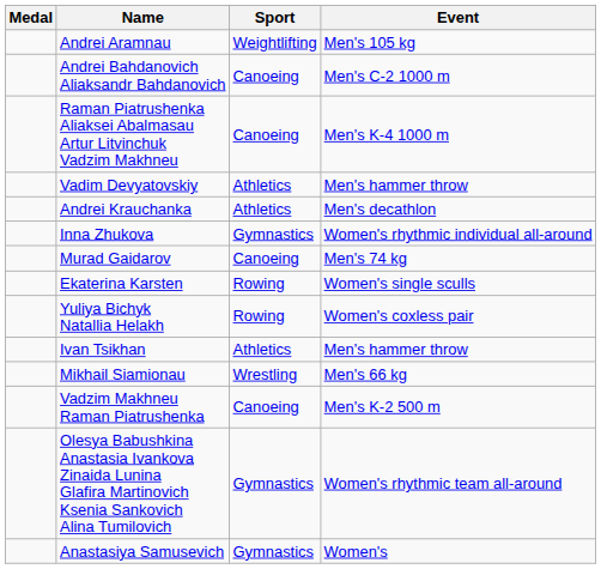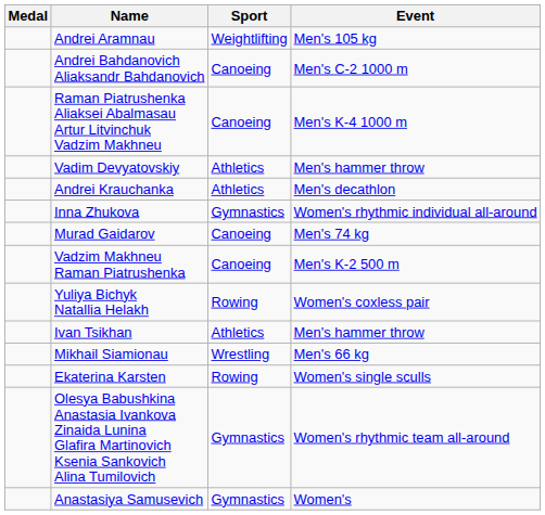rows swapped: Ekaterina Karsten <-> Vadzim Makhneu Raman Piatrushenka
